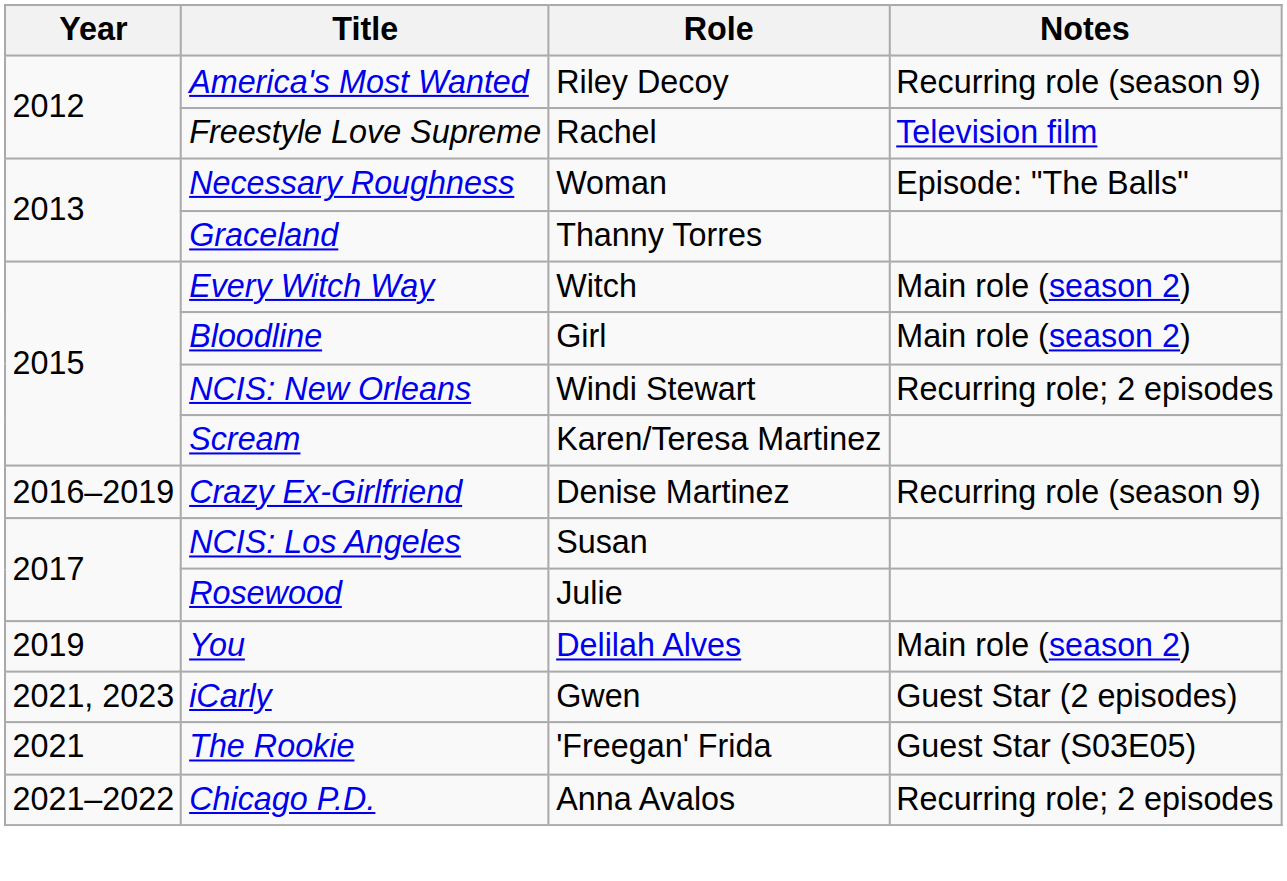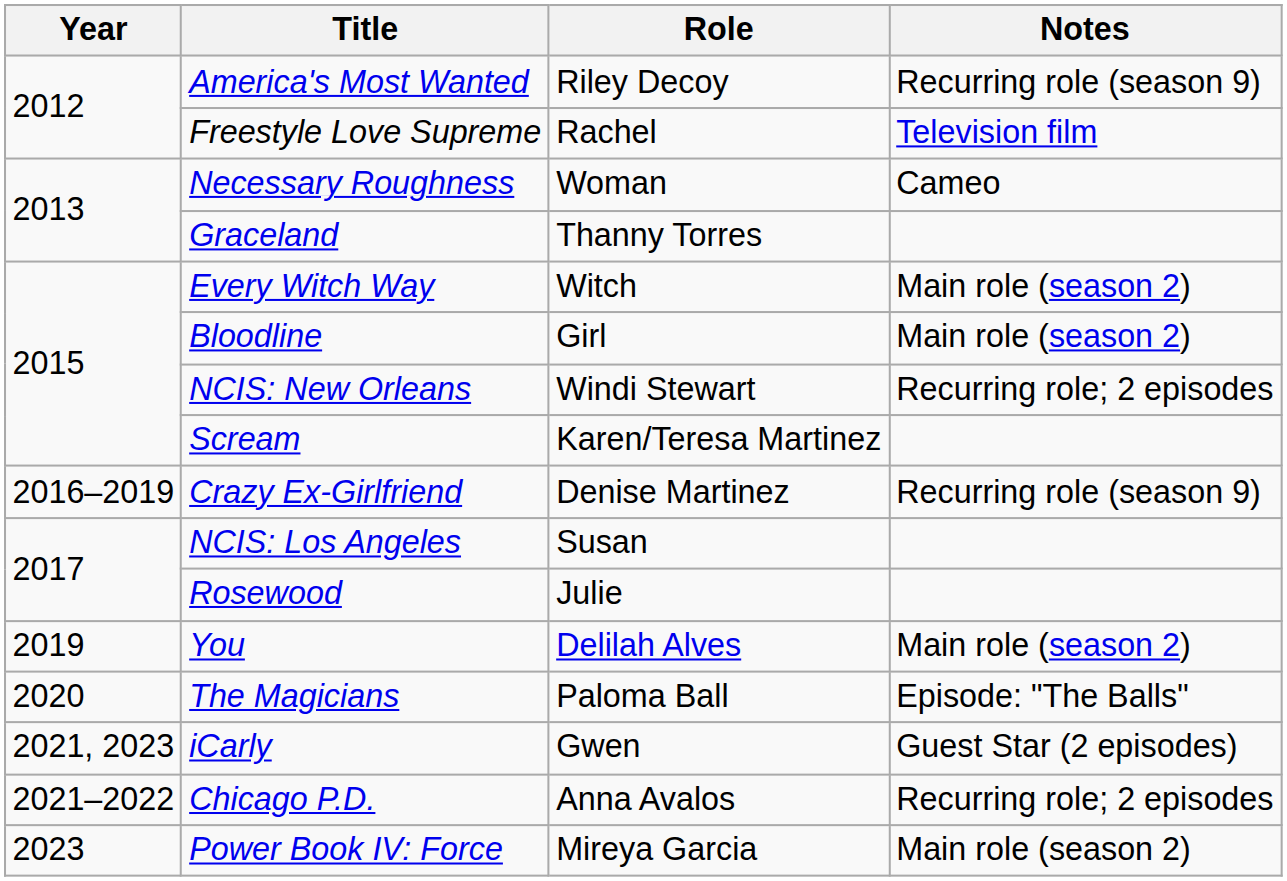Necessary Roughness | Notes: Episode: "The Balls" -> Cameo
+ row: 2020 | The Magicians | Paloma Ball | Episode: "The Balls"
- row: 2021 | The Rookie | 'Freegan' Frida | Guest Star (S03E05)
+ row: 2023 | Power Book IV: Force | Mireya Garcia | Main role (season 2)
